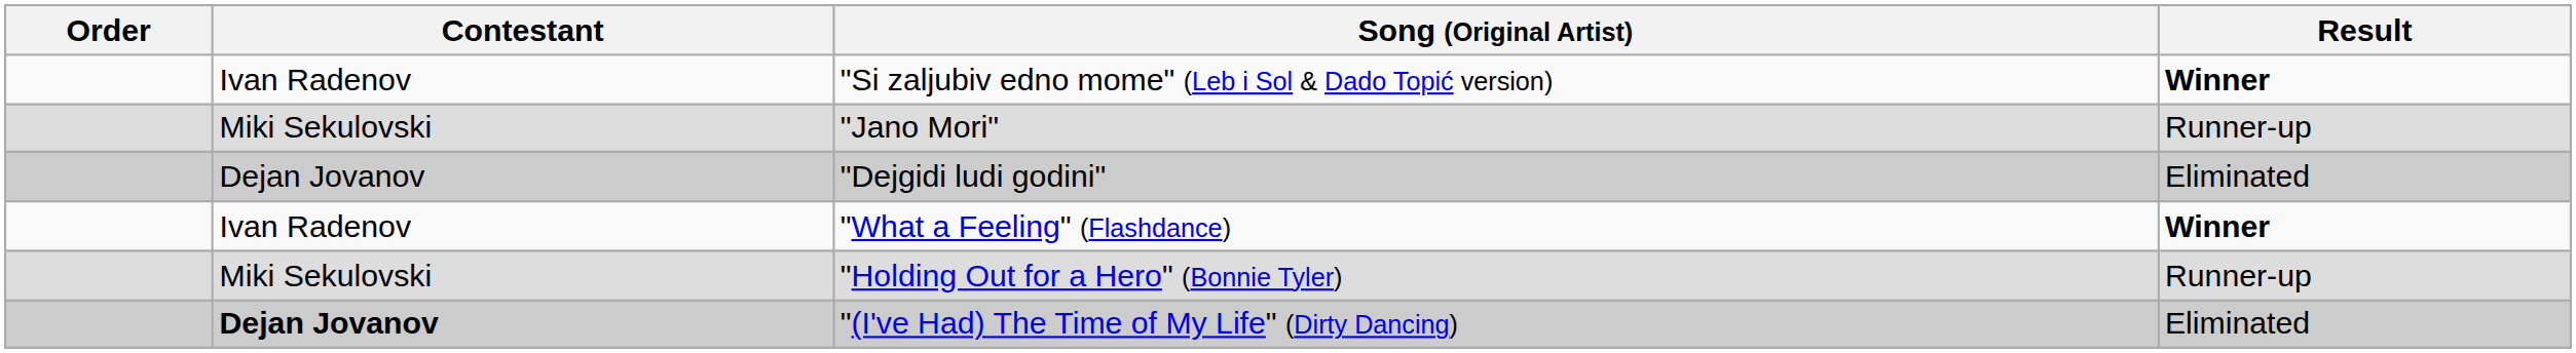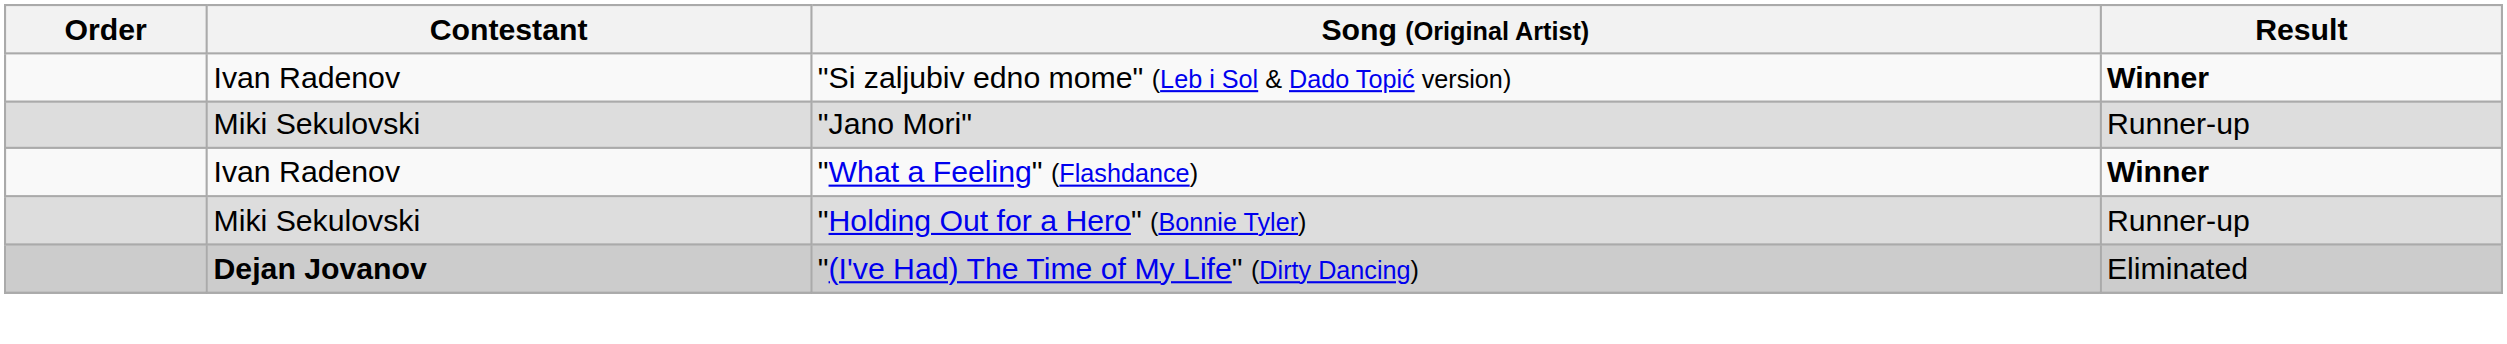- row: Dejan Jovanov | "Dejgidi ludi godini" | Eliminated
